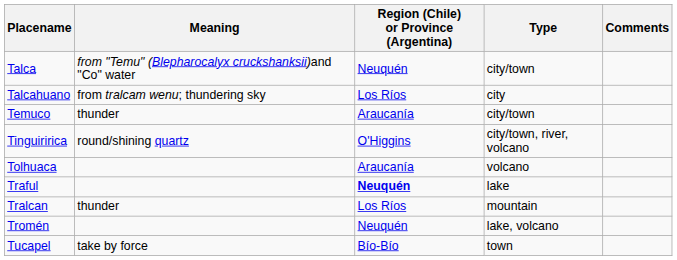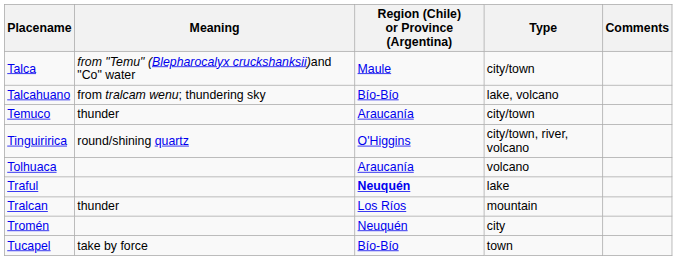Talca | Region (Chile) or Province (Argentina): Neuquén -> Maule
Talcahuano | Region (Chile) or Province (Argentina): Los Ríos -> Bío-Bío
Talcahuano | Type: city -> lake, volcano
Tromén | Type: lake, volcano -> city
